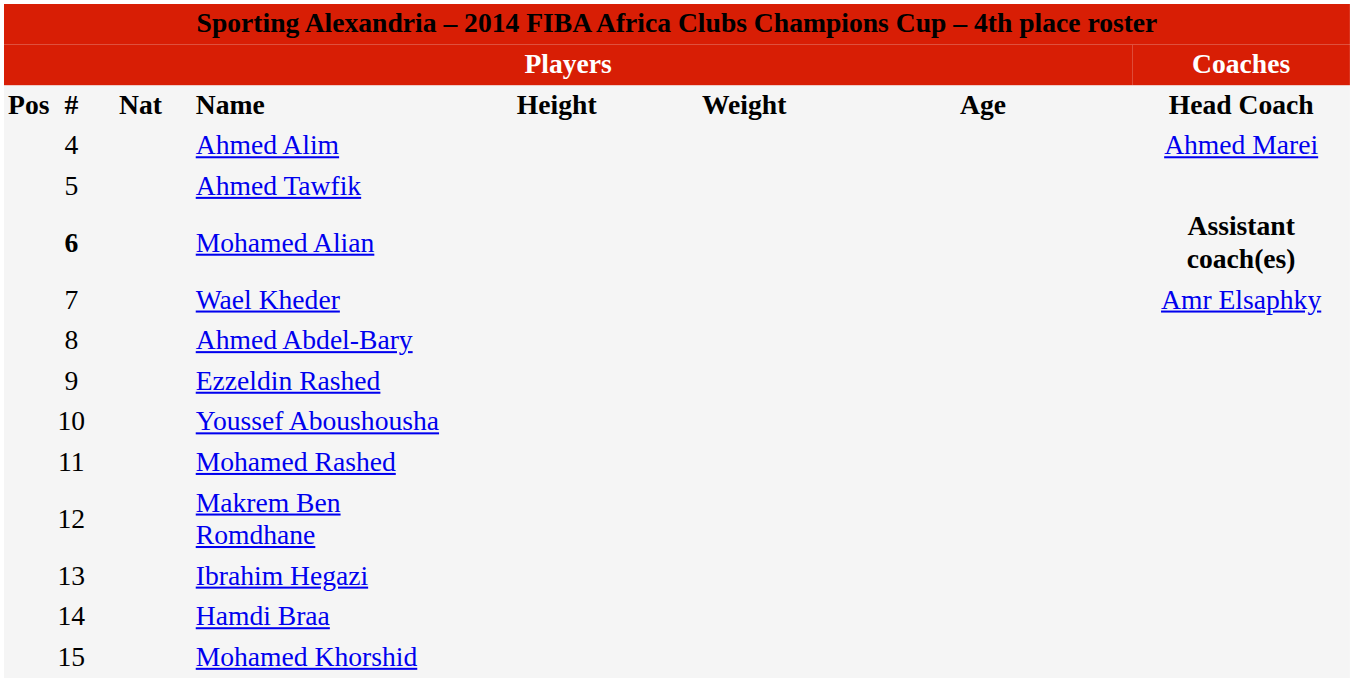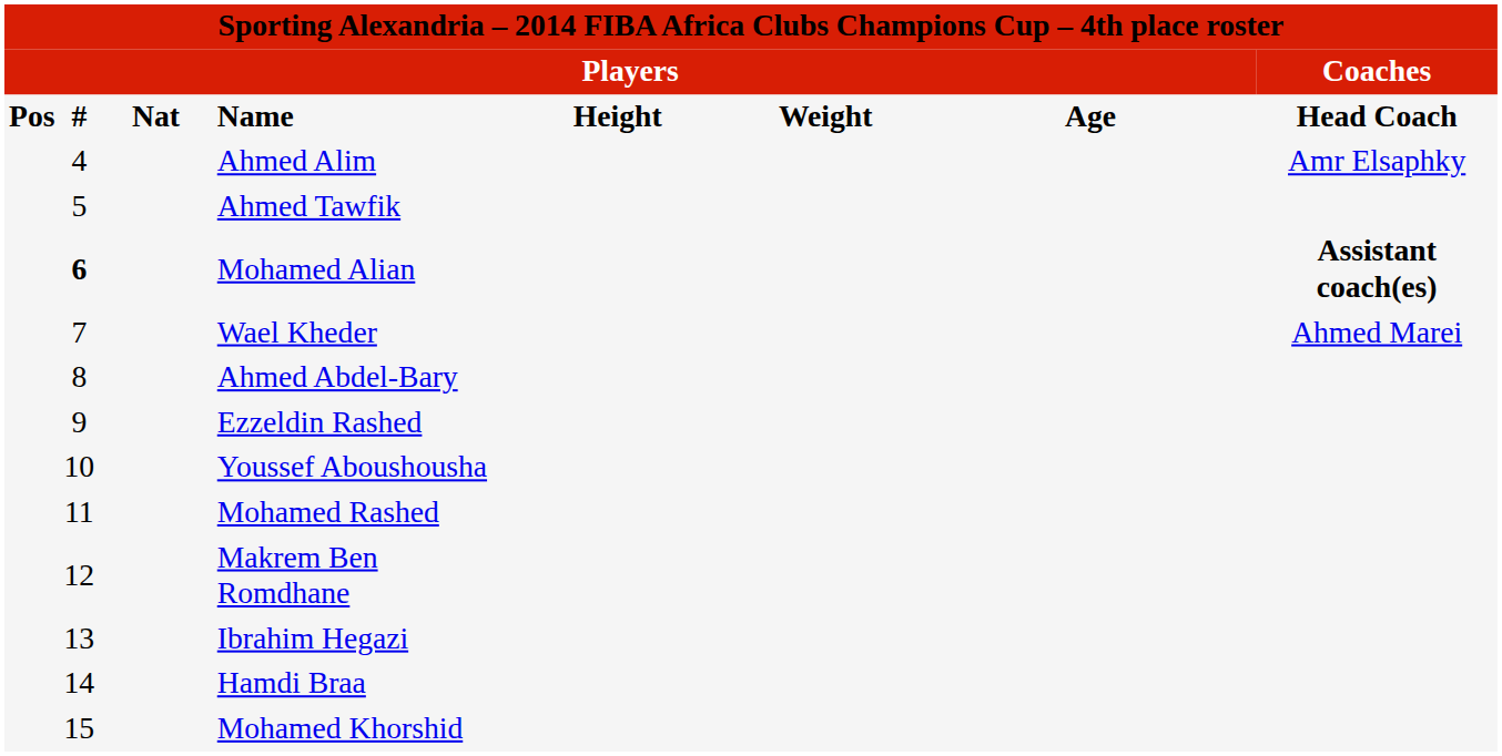Ahmed Alim | column 8: Ahmed Marei -> Amr Elsaphky
Wael Kheder | column 8: Amr Elsaphky -> Ahmed Marei
